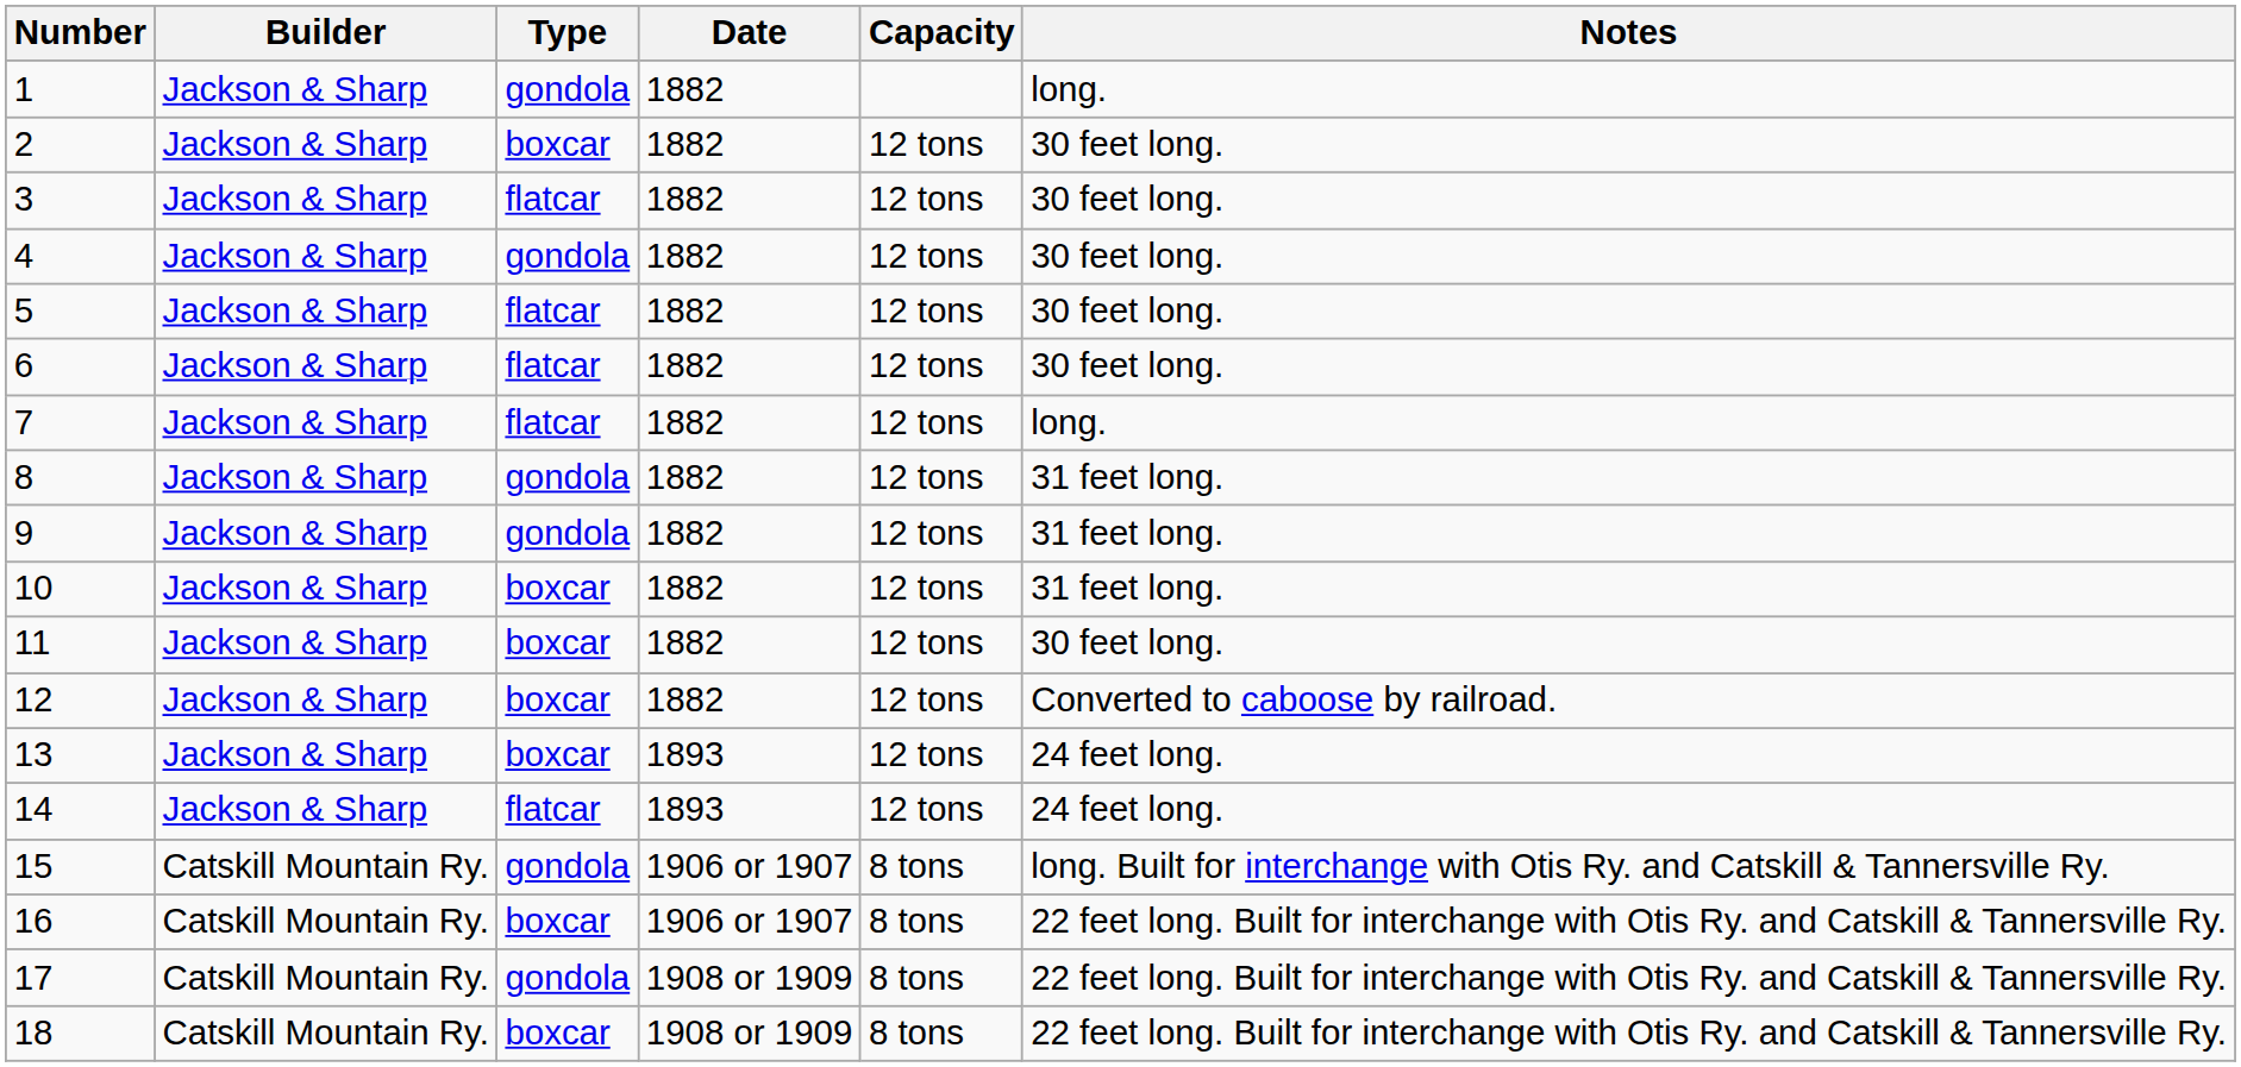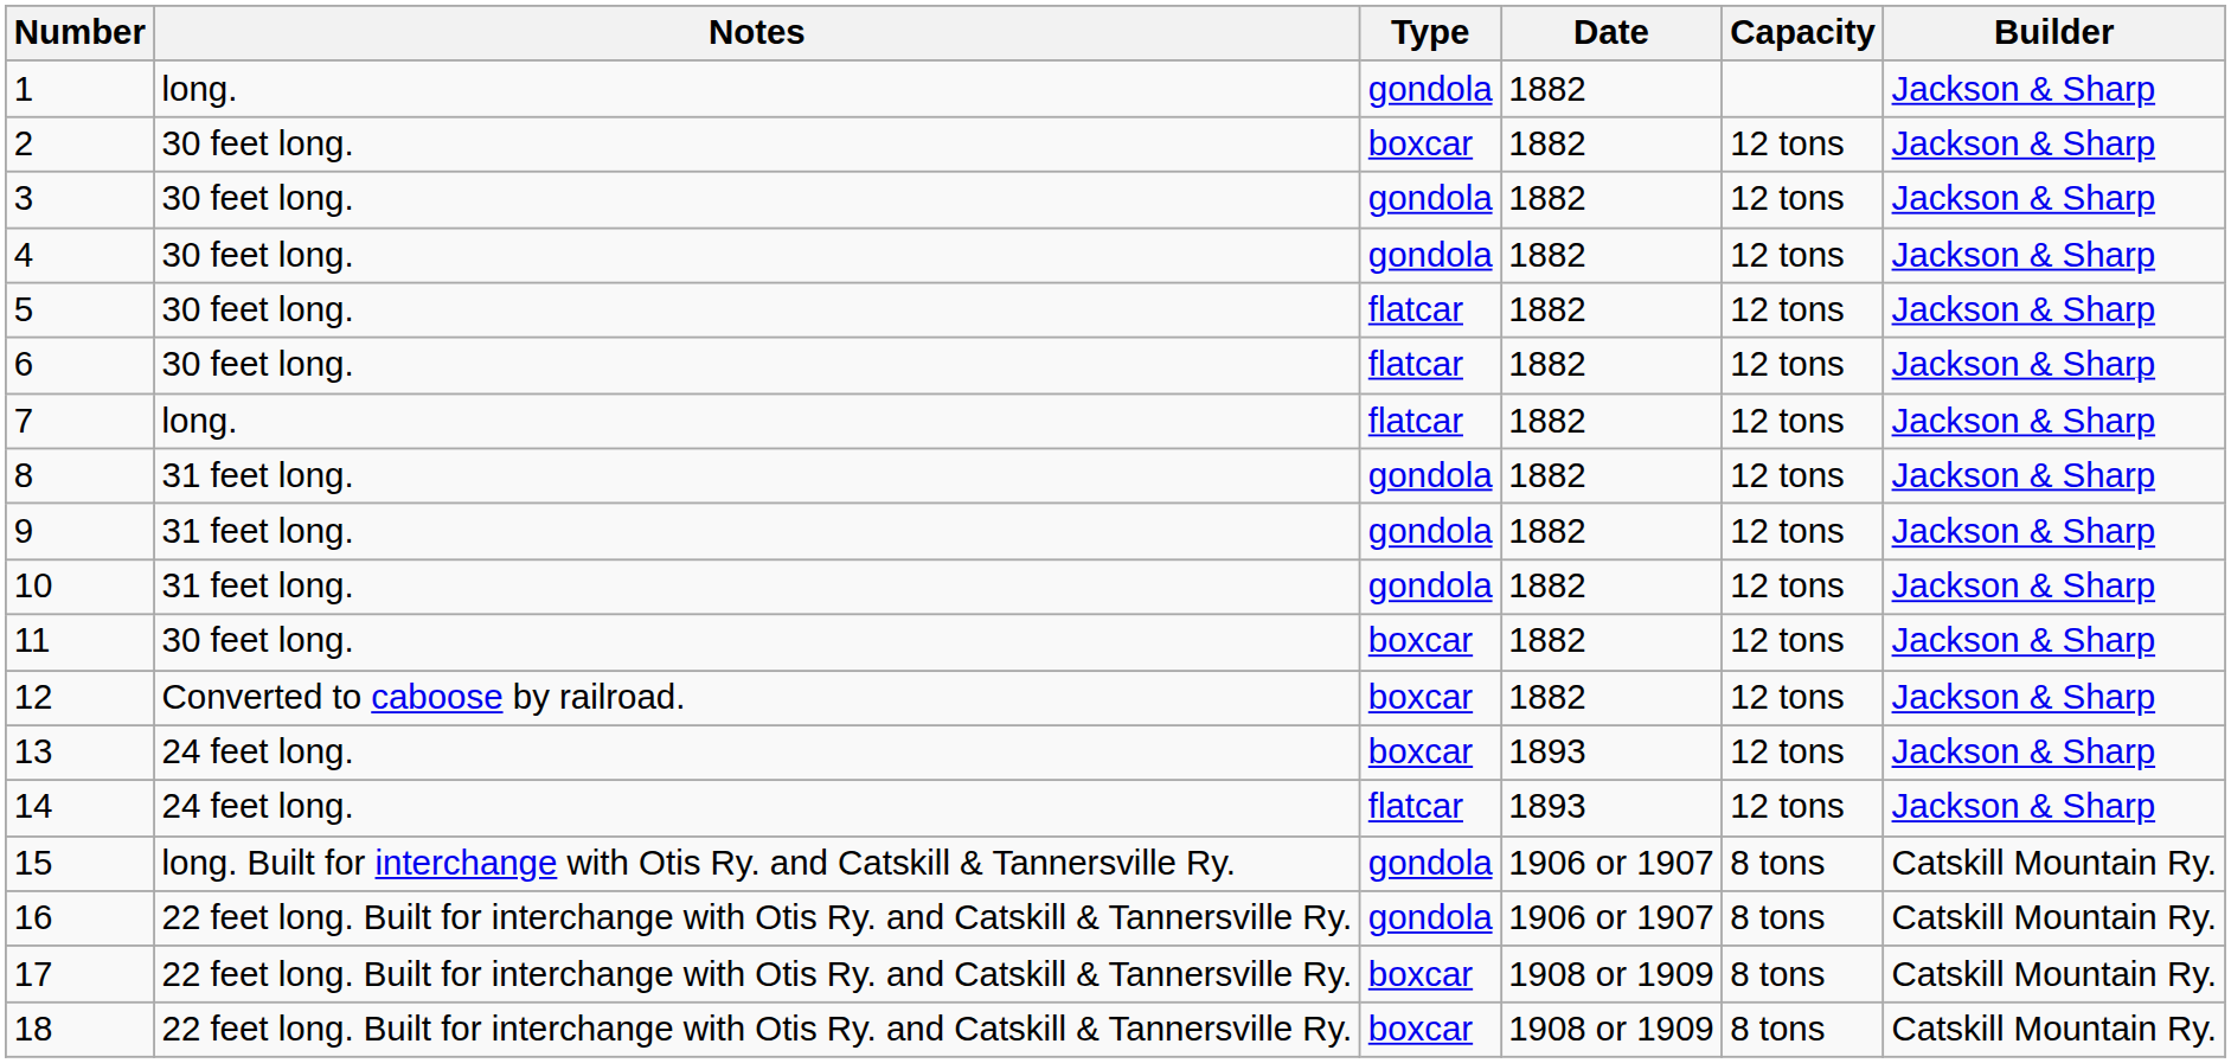columns swapped: Builder <-> Notes
3 | Type: flatcar -> gondola
10 | Type: boxcar -> gondola
16 | Type: boxcar -> gondola
17 | Type: gondola -> boxcar
